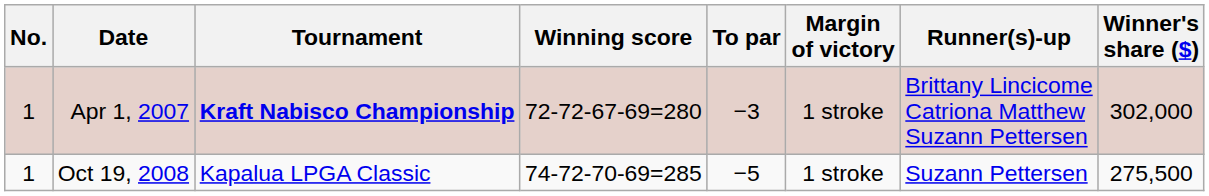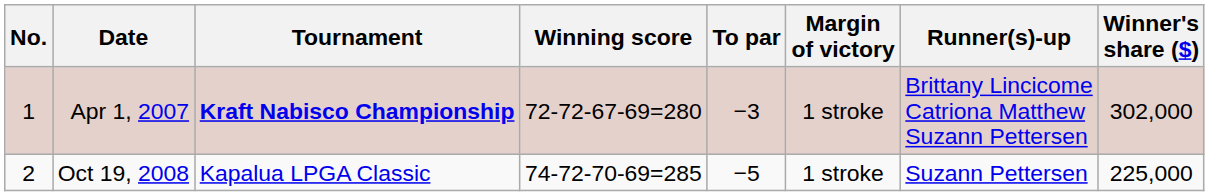Oct 19, 2008 | No.: 1 -> 2
Oct 19, 2008 | Winner's share ($): 275,500 -> 225,000
